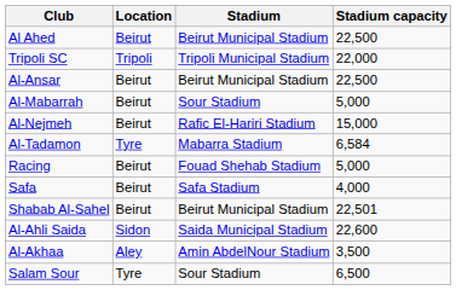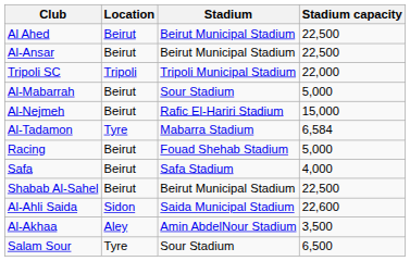rows swapped: Al-Ansar <-> Tripoli SC
Shabab Al-Sahel | Stadium capacity: 22,501 -> 22,500
